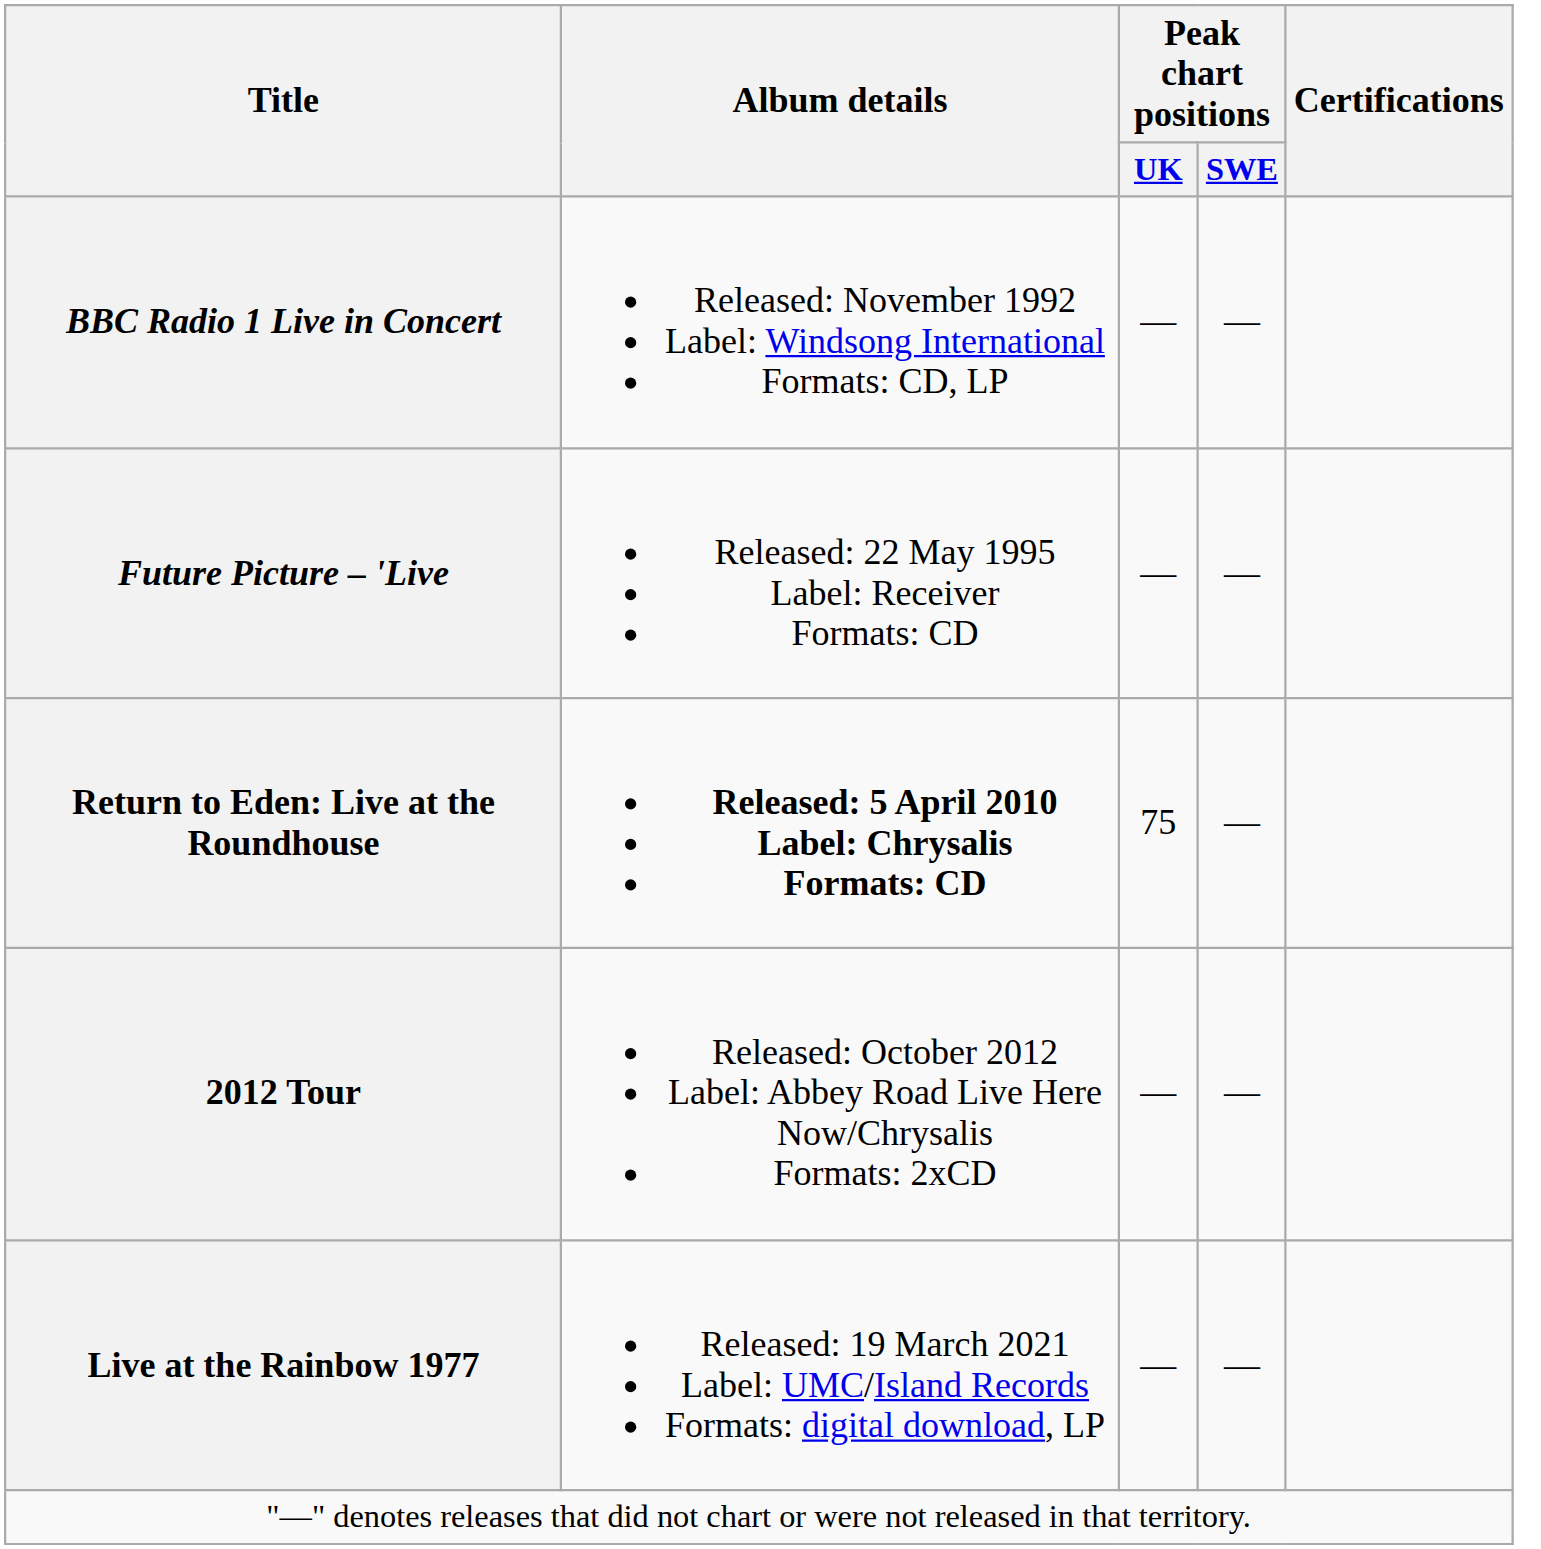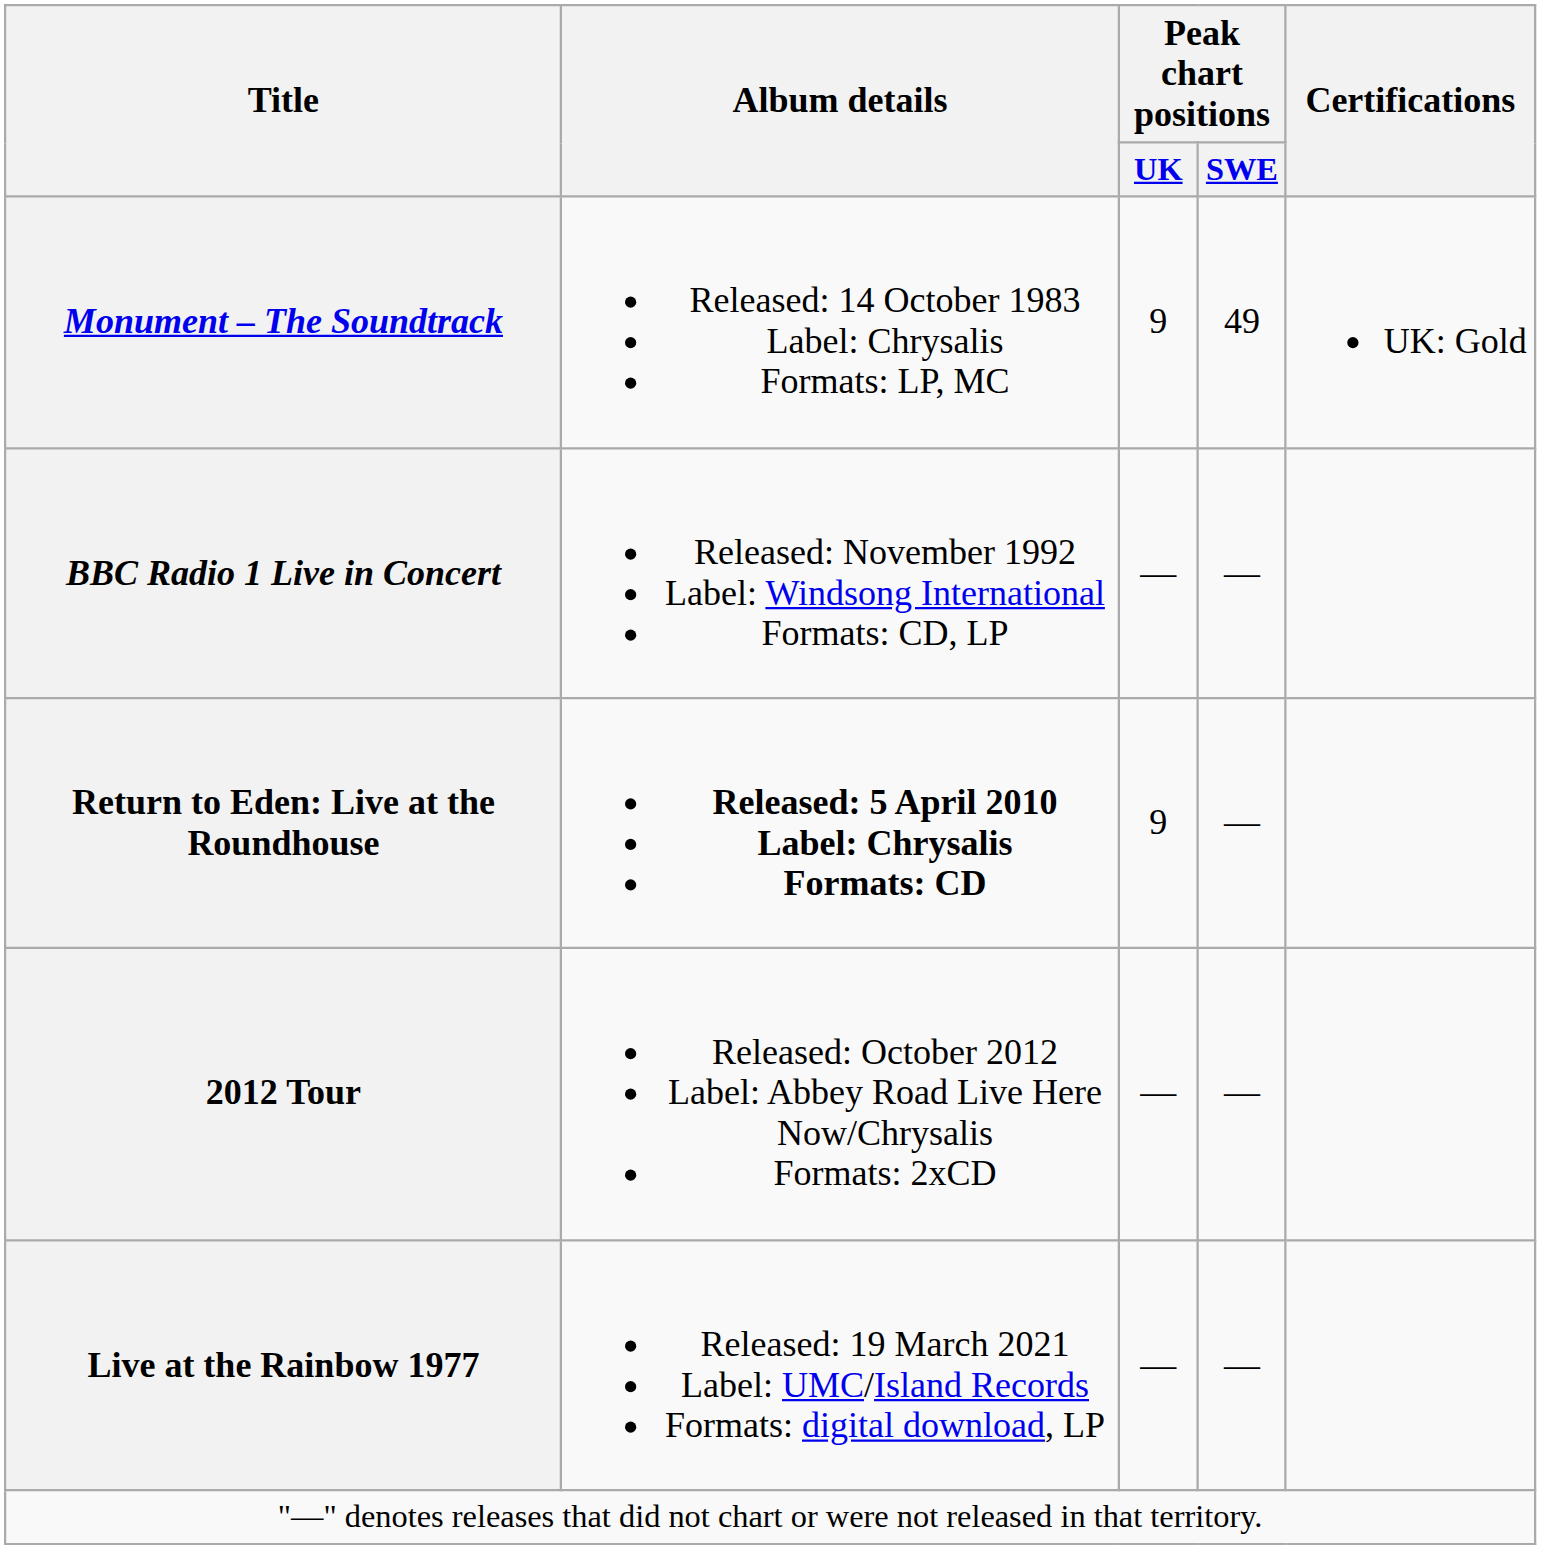+ row: Monument – The Soundtrack | Released: 14 October 1983 Label: Chrysalis Formats: LP, MC | 9 | 49 | UK: Gold
- row: Future Picture – 'Live | Released: 22 May 1995 Label: Receiver Formats: CD | — | —
Return to Eden: Live at the Roundhouse | Peak chart positions / UK: 75 -> 9
